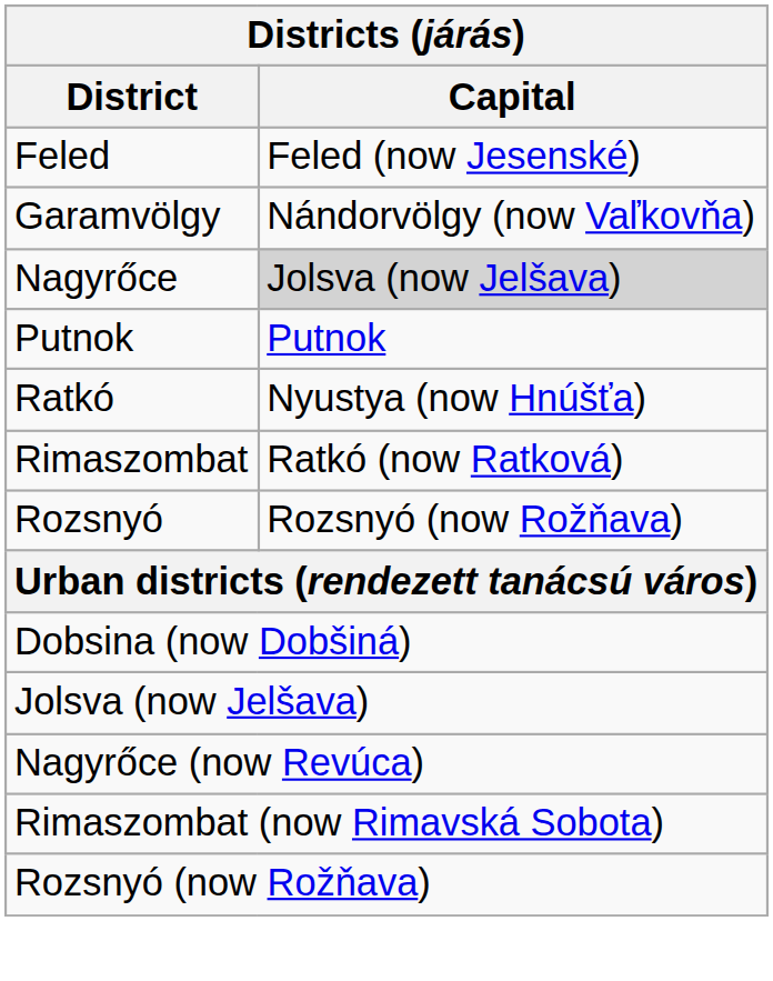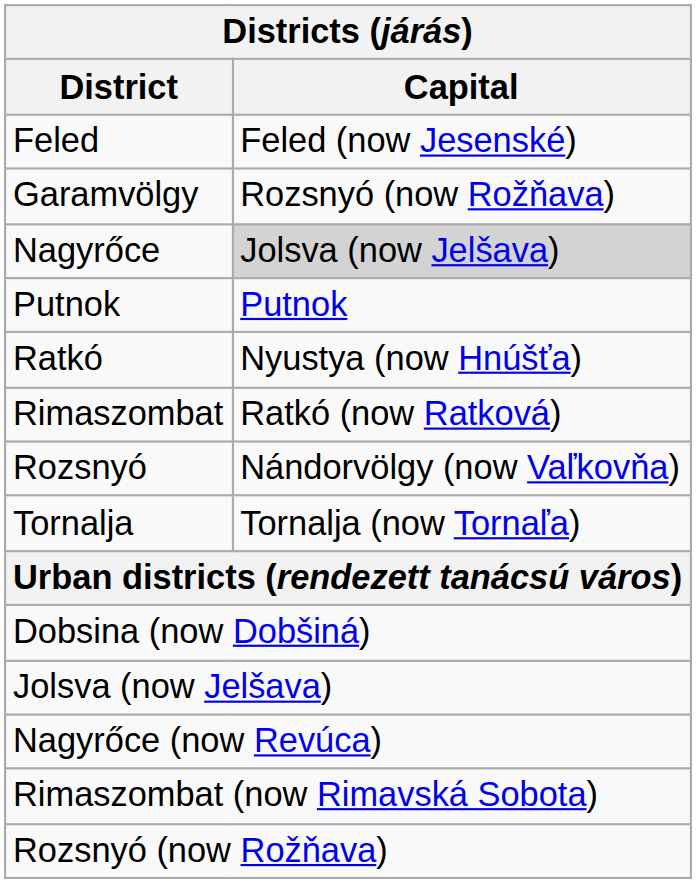Garamvölgy | Capital: Nándorvölgy (now Vaľkovňa) -> Rozsnyó (now Rožňava)
Rozsnyó | Capital: Rozsnyó (now Rožňava) -> Nándorvölgy (now Vaľkovňa)
+ row: Tornalja | Tornalja (now Tornaľa)
